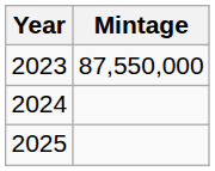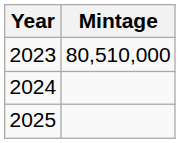2023 | Mintage: 87,550,000 -> 80,510,000
